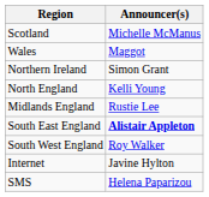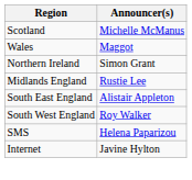- row: North England | Kelli Young
South East England | Announcer(s): bold -> normal
rows swapped: Internet <-> SMS
